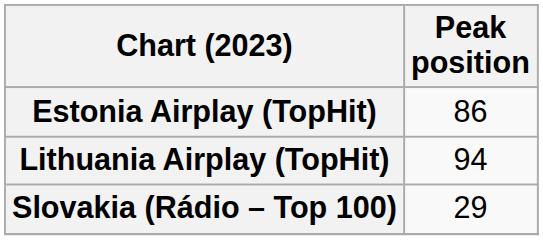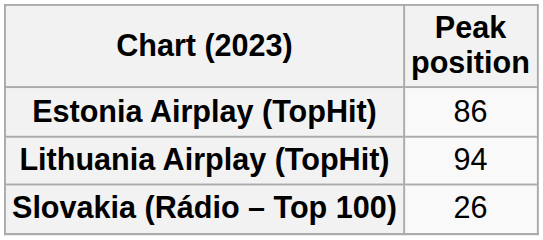Slovakia (Rádio – Top 100) | Peak position: 29 -> 26
